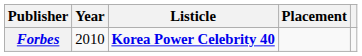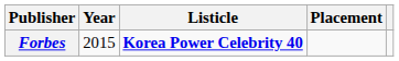Forbes | Year: 2010 -> 2015
